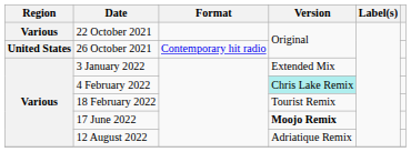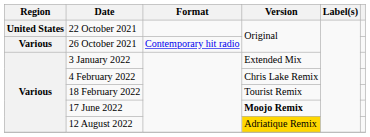22 October 2021 | Region: Various -> United States
26 October 2021 | Region: United States -> Various
4 February 2022 | Version: paleturquoise background -> no background
12 August 2022 | Version: no background -> gold background
